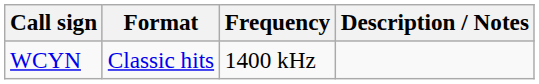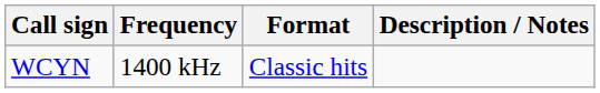columns swapped: Frequency <-> Format
